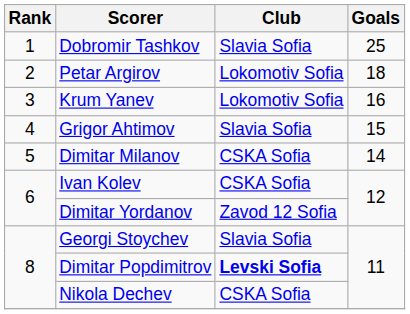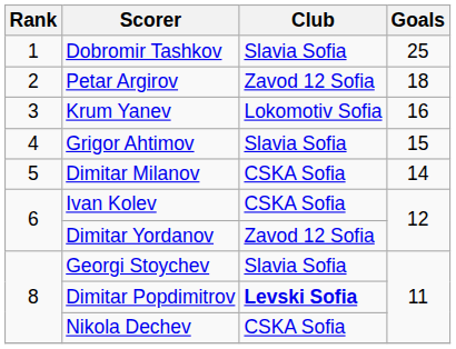Petar Argirov | Club: Lokomotiv Sofia -> Zavod 12 Sofia
